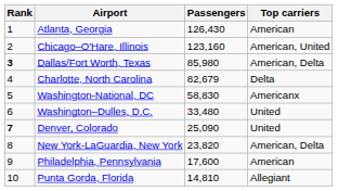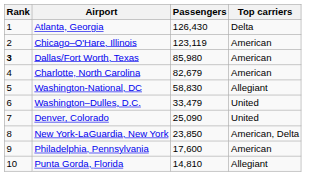Atlanta, Georgia | Top carriers: American -> Delta
Chicago–O'Hare, Illinois | Passengers: 123,160 -> 123,119
Chicago–O'Hare, Illinois | Top carriers: American, United -> American
Dallas/Fort Worth, Texas | Top carriers: American, Delta -> American
Charlotte, North Carolina | Top carriers: Delta -> American
Washington-National, DC | Top carriers: Americanx -> Allegiant
Washington–Dulles, D.C. | Passengers: 33,480 -> 33,479
Denver, Colorado | Rank: bold -> normal
New York-LaGuardia, New York | Passengers: 23,820 -> 23,850
